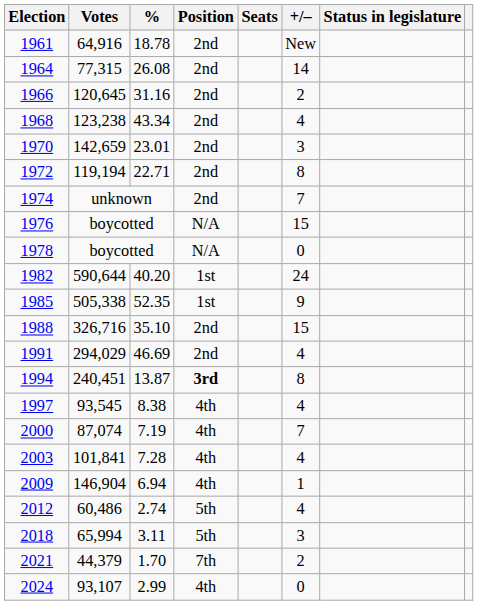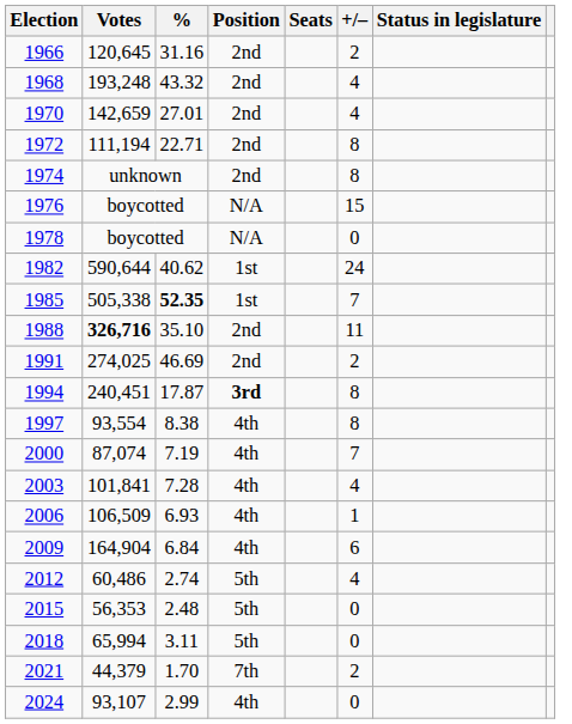- row: 1961 | 64,916 | 18.78 | 2nd | New
- row: 1964 | 77,315 | 26.08 | 2nd | 14
1968 | Votes: 123,238 -> 193,248
1968 | %: 43.34 -> 43.32
1970 | %: 23.01 -> 27.01
1970 | +/–: 3 -> 4
1972 | Votes: 119,194 -> 111,194
1974 | +/–: 7 -> 8
1982 | %: 40.20 -> 40.62
1985 | %: normal -> bold
1985 | +/–: 9 -> 7
1988 | Votes: normal -> bold
1988 | +/–: 15 -> 11
1991 | Votes: 294,029 -> 274,025
1991 | +/–: 4 -> 2
1994 | %: 13.87 -> 17.87
1997 | Votes: 93,545 -> 93,554
1997 | +/–: 4 -> 8
+ row: 2006 | 106,509 | 6.93 | 4th | 1
2009 | Votes: 146,904 -> 164,904
2009 | %: 6.94 -> 6.84
2009 | +/–: 1 -> 6
+ row: 2015 | 56,353 | 2.48 | 5th | 0
2018 | +/–: 3 -> 0
